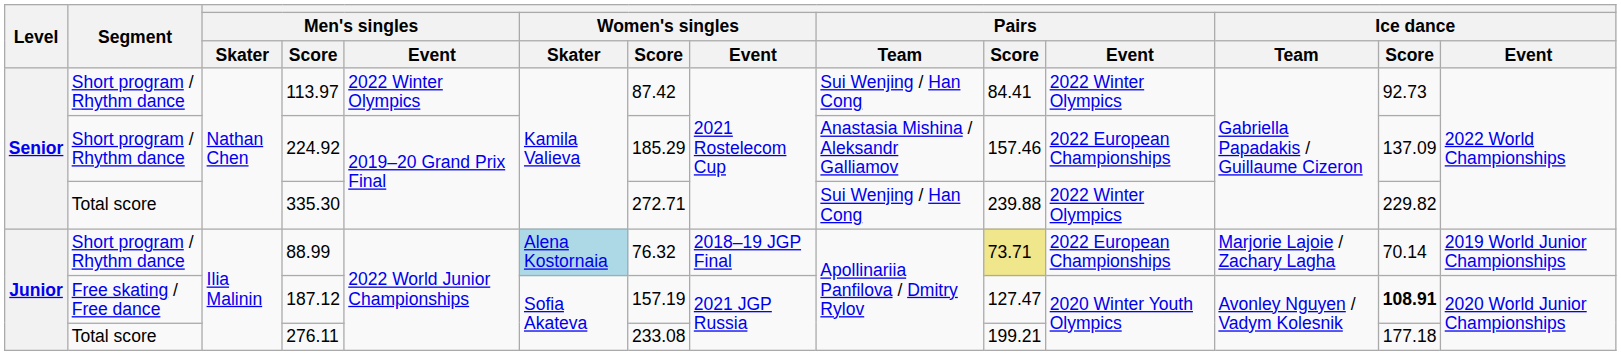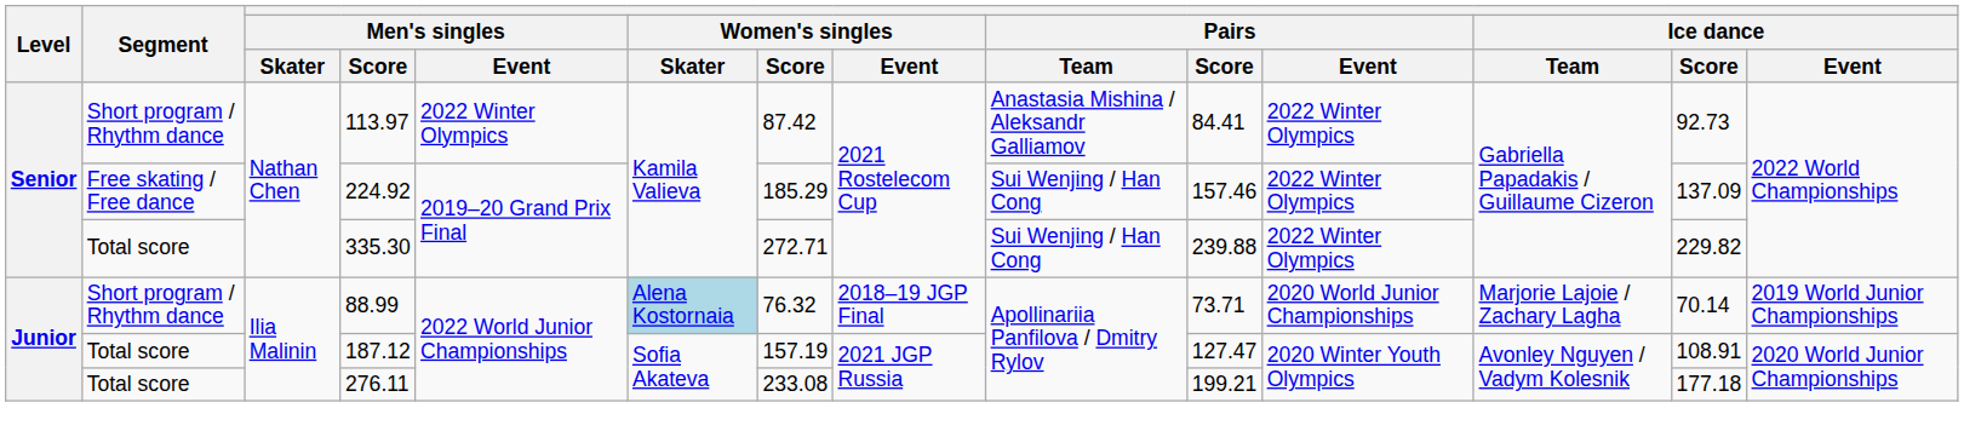113.97 | Pairs / Team: Sui Wenjing / Han Cong -> Anastasia Mishina / Aleksandr Galliamov
224.92 | Segment: Short program / Rhythm dance -> Free skating / Free dance
224.92 | Pairs / Team: Anastasia Mishina / Aleksandr Galliamov -> Sui Wenjing / Han Cong
224.92 | Pairs / Event: 2022 European Championships -> 2022 Winter Olympics
88.99 | Pairs / Score: khaki background -> no background
88.99 | Pairs / Event: 2022 European Championships -> 2020 World Junior Championships
187.12 | Segment: Free skating / Free dance -> Total score
187.12 | Ice dance / Score: bold -> normal
